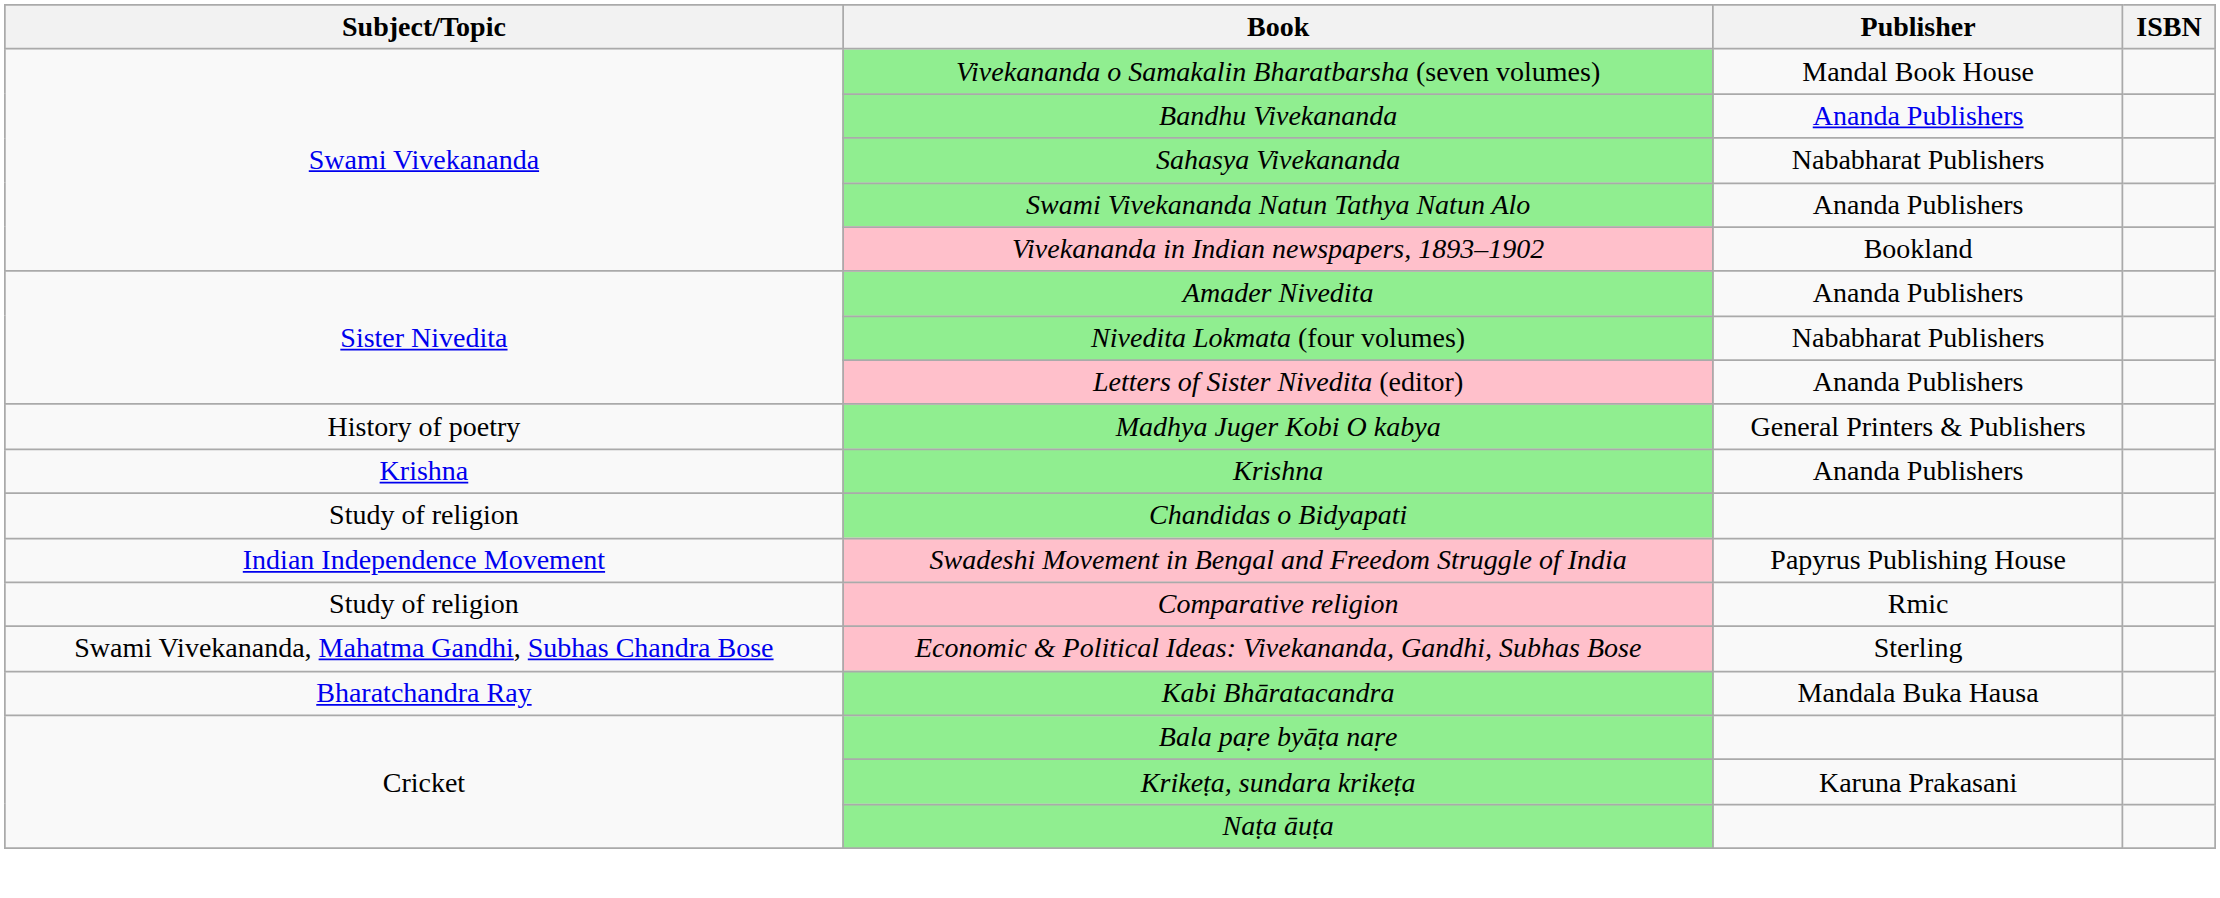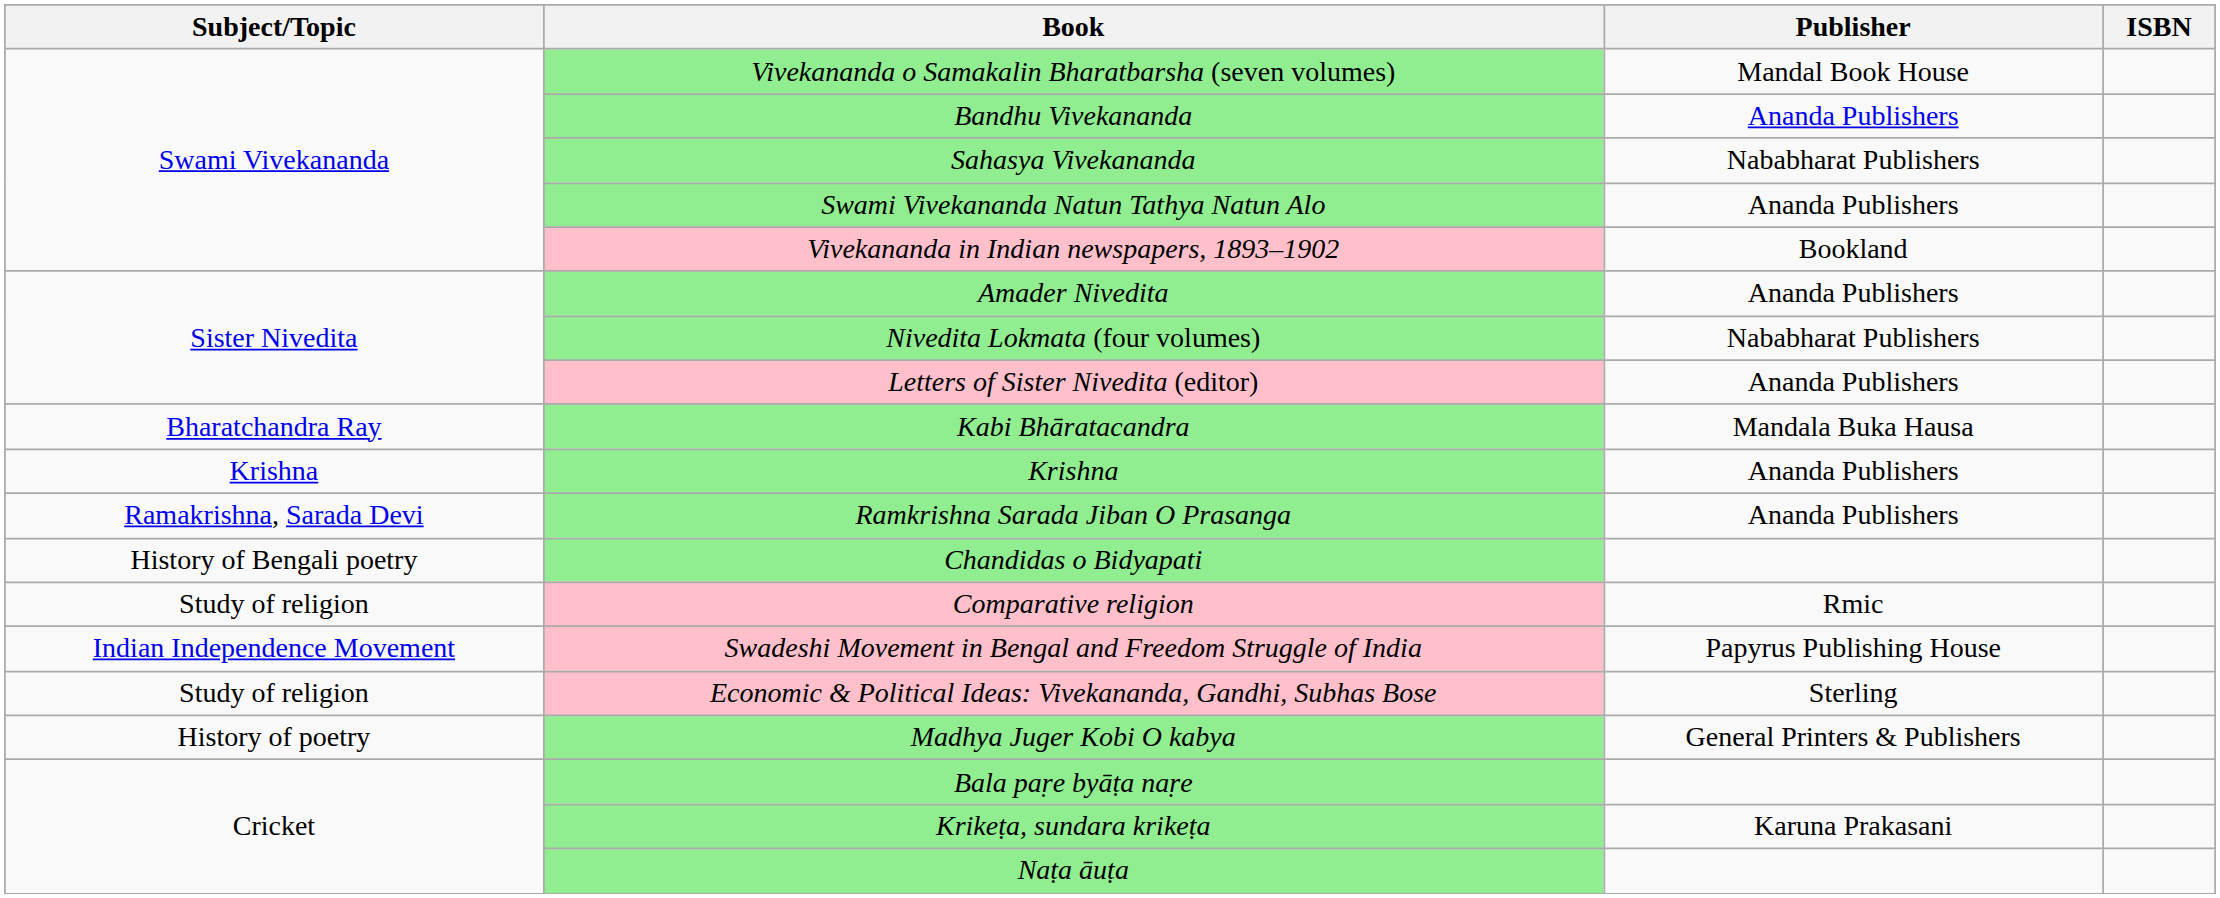rows swapped: Madhya Juger Kobi O kabya <-> Kabi Bhāratacandra
+ row: Ramakrishna, Sarada Devi | Ramkrishna Sarada Jiban O Prasanga | Ananda Publishers
Chandidas o Bidyapati | Subject/Topic: Study of religion -> History of Bengali poetry
rows swapped: Comparative religion <-> Swadeshi Movement in Bengal and Freedom Struggle of India
Economic & Political Ideas: Vivekananda, Gandhi, Subhas Bose | Subject/Topic: Swami Vivekananda, Mahatma Gandhi, Subhas Chandra Bose -> Study of religion
